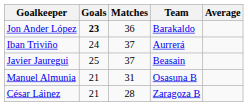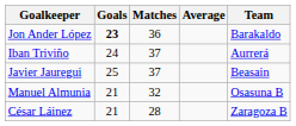columns swapped: Average <-> Team
Manuel Almunia | Matches: 31 -> 32
